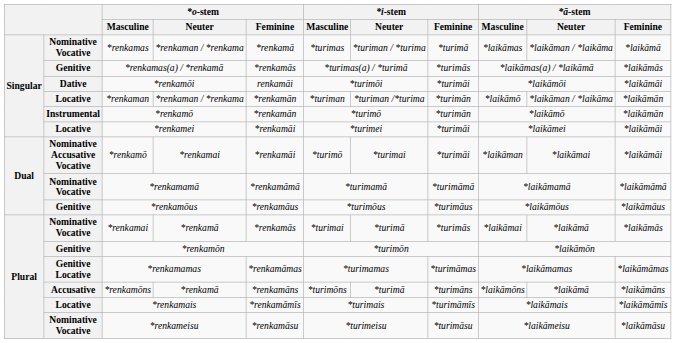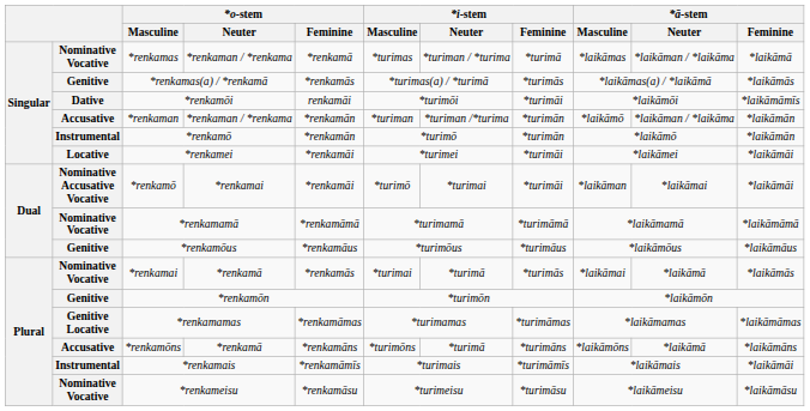*renkamōi | *ā-stem / Feminine: *laikāmāi -> *laikāmāmīs
*renkaman | column 2: Locative -> Accusative
*renkamais | column 2: Locative -> Instrumental
*renkamais | *ā-stem / Feminine: *laikāmāmīs -> *laikāmāi
